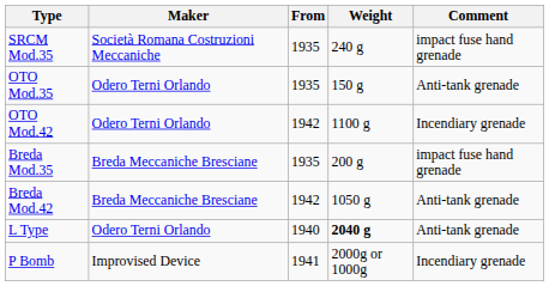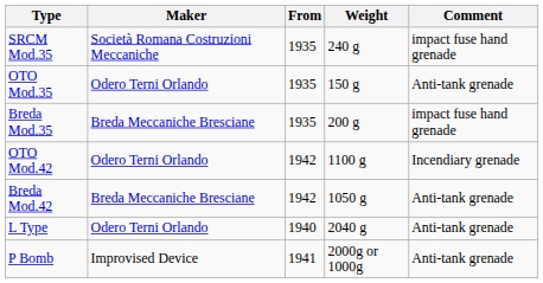rows swapped: OTO Mod.42 <-> Breda Mod.35
L Type | Weight: bold -> normal
P Bomb | Comment: Incendiary grenade -> Anti-tank grenade
